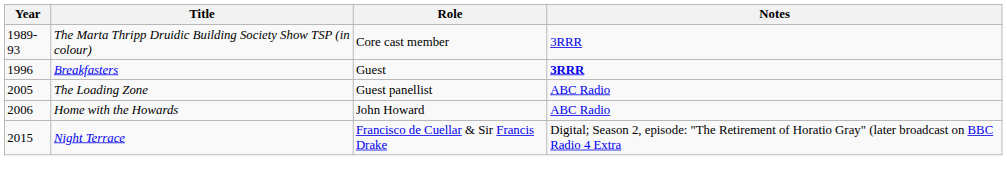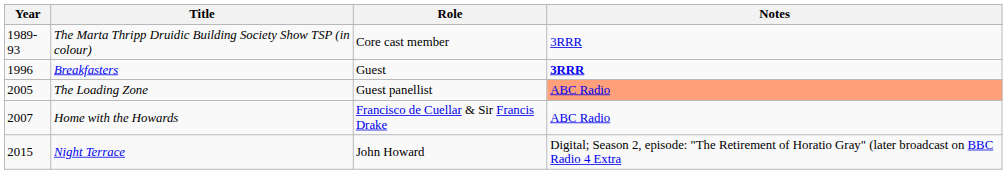The Loading Zone | Notes: no background -> lightsalmon background
Home with the Howards | Year: 2006 -> 2007
Home with the Howards | Role: John Howard -> Francisco de Cuellar & Sir Francis Drake
Night Terrace | Role: Francisco de Cuellar & Sir Francis Drake -> John Howard
